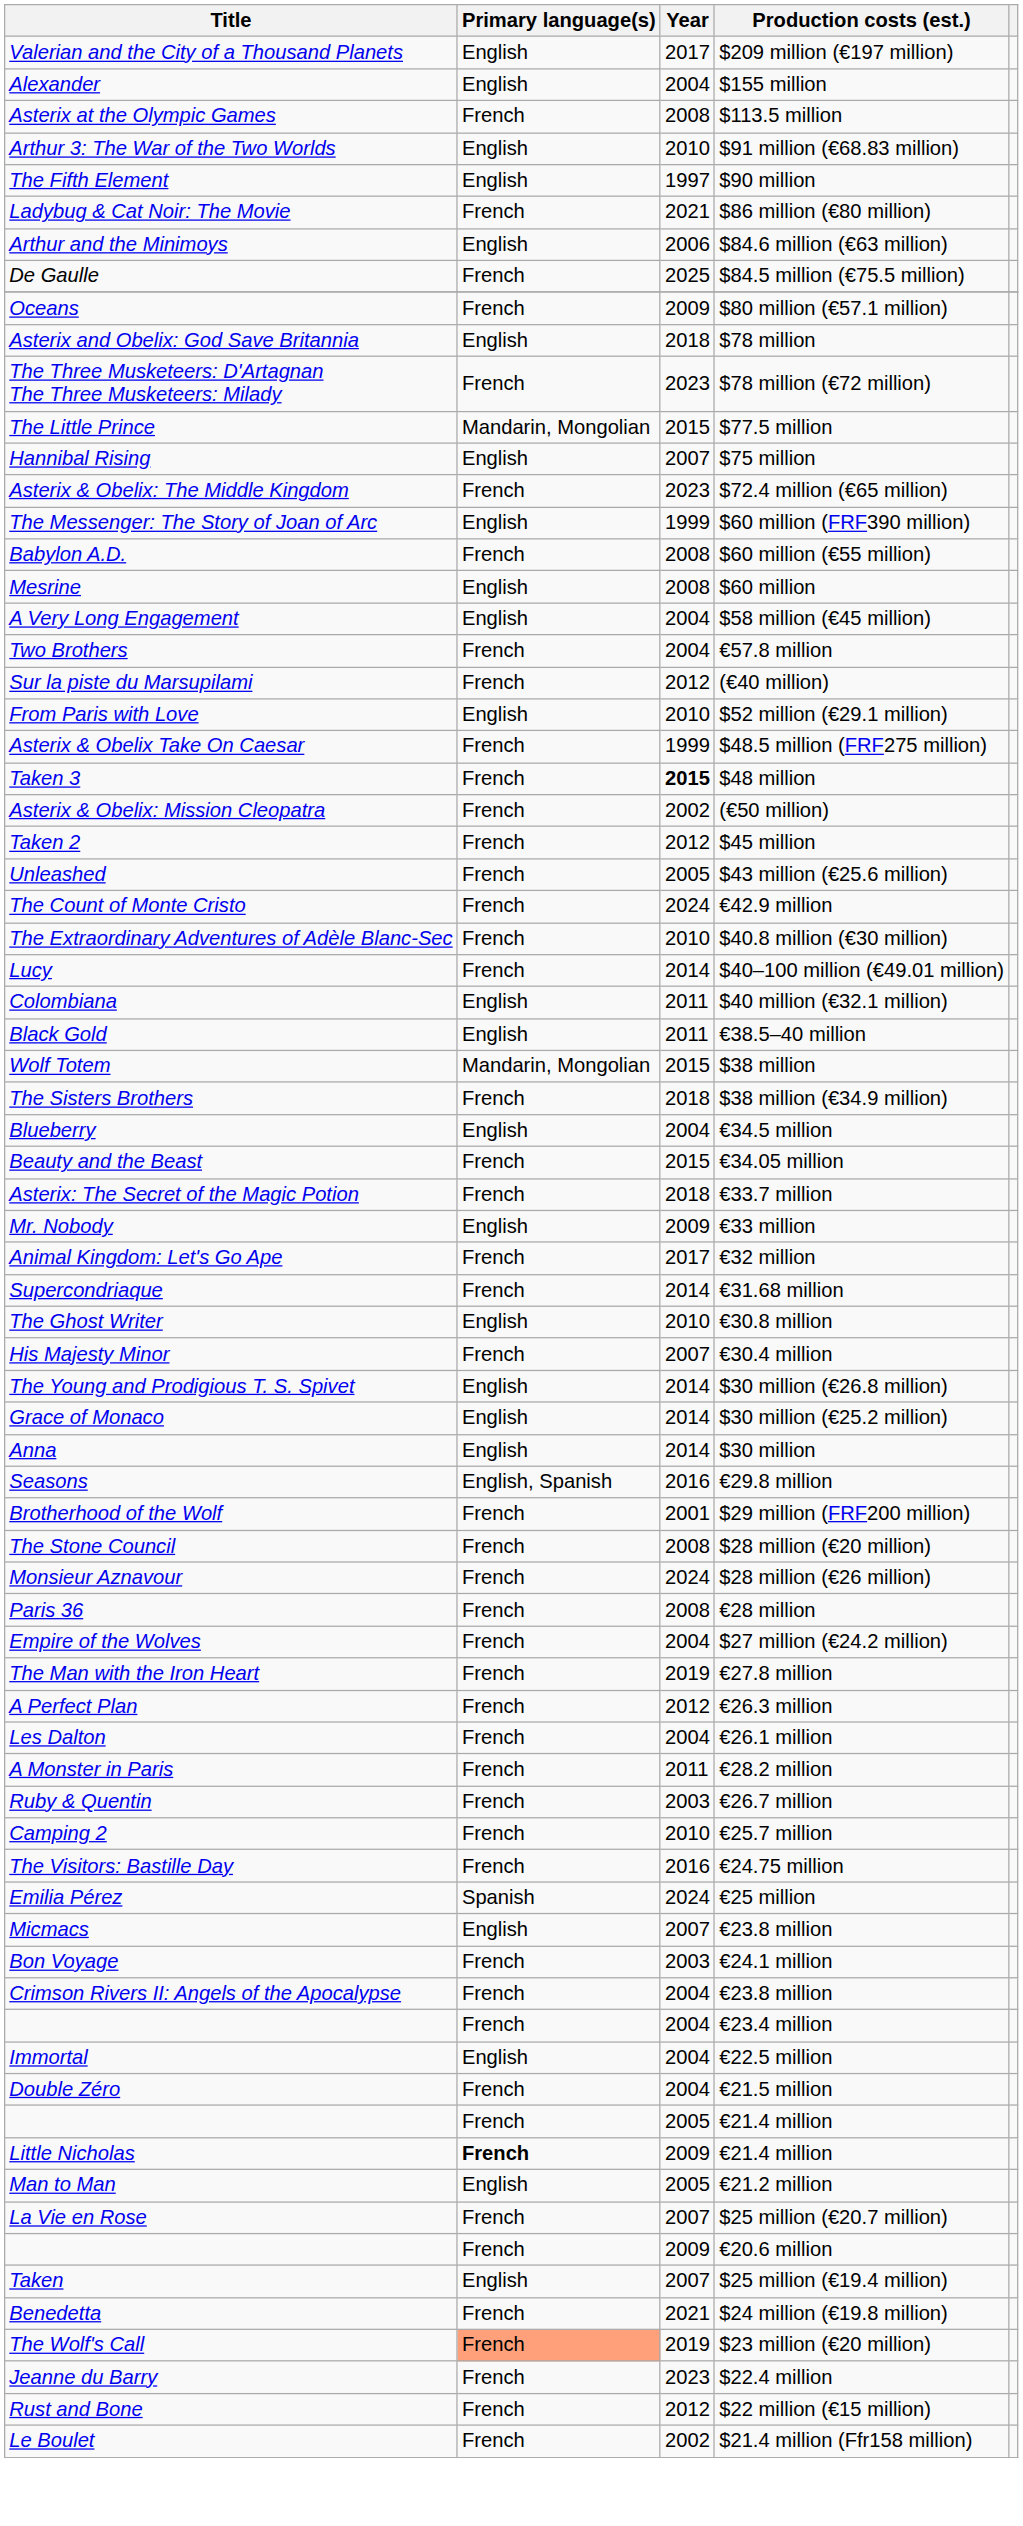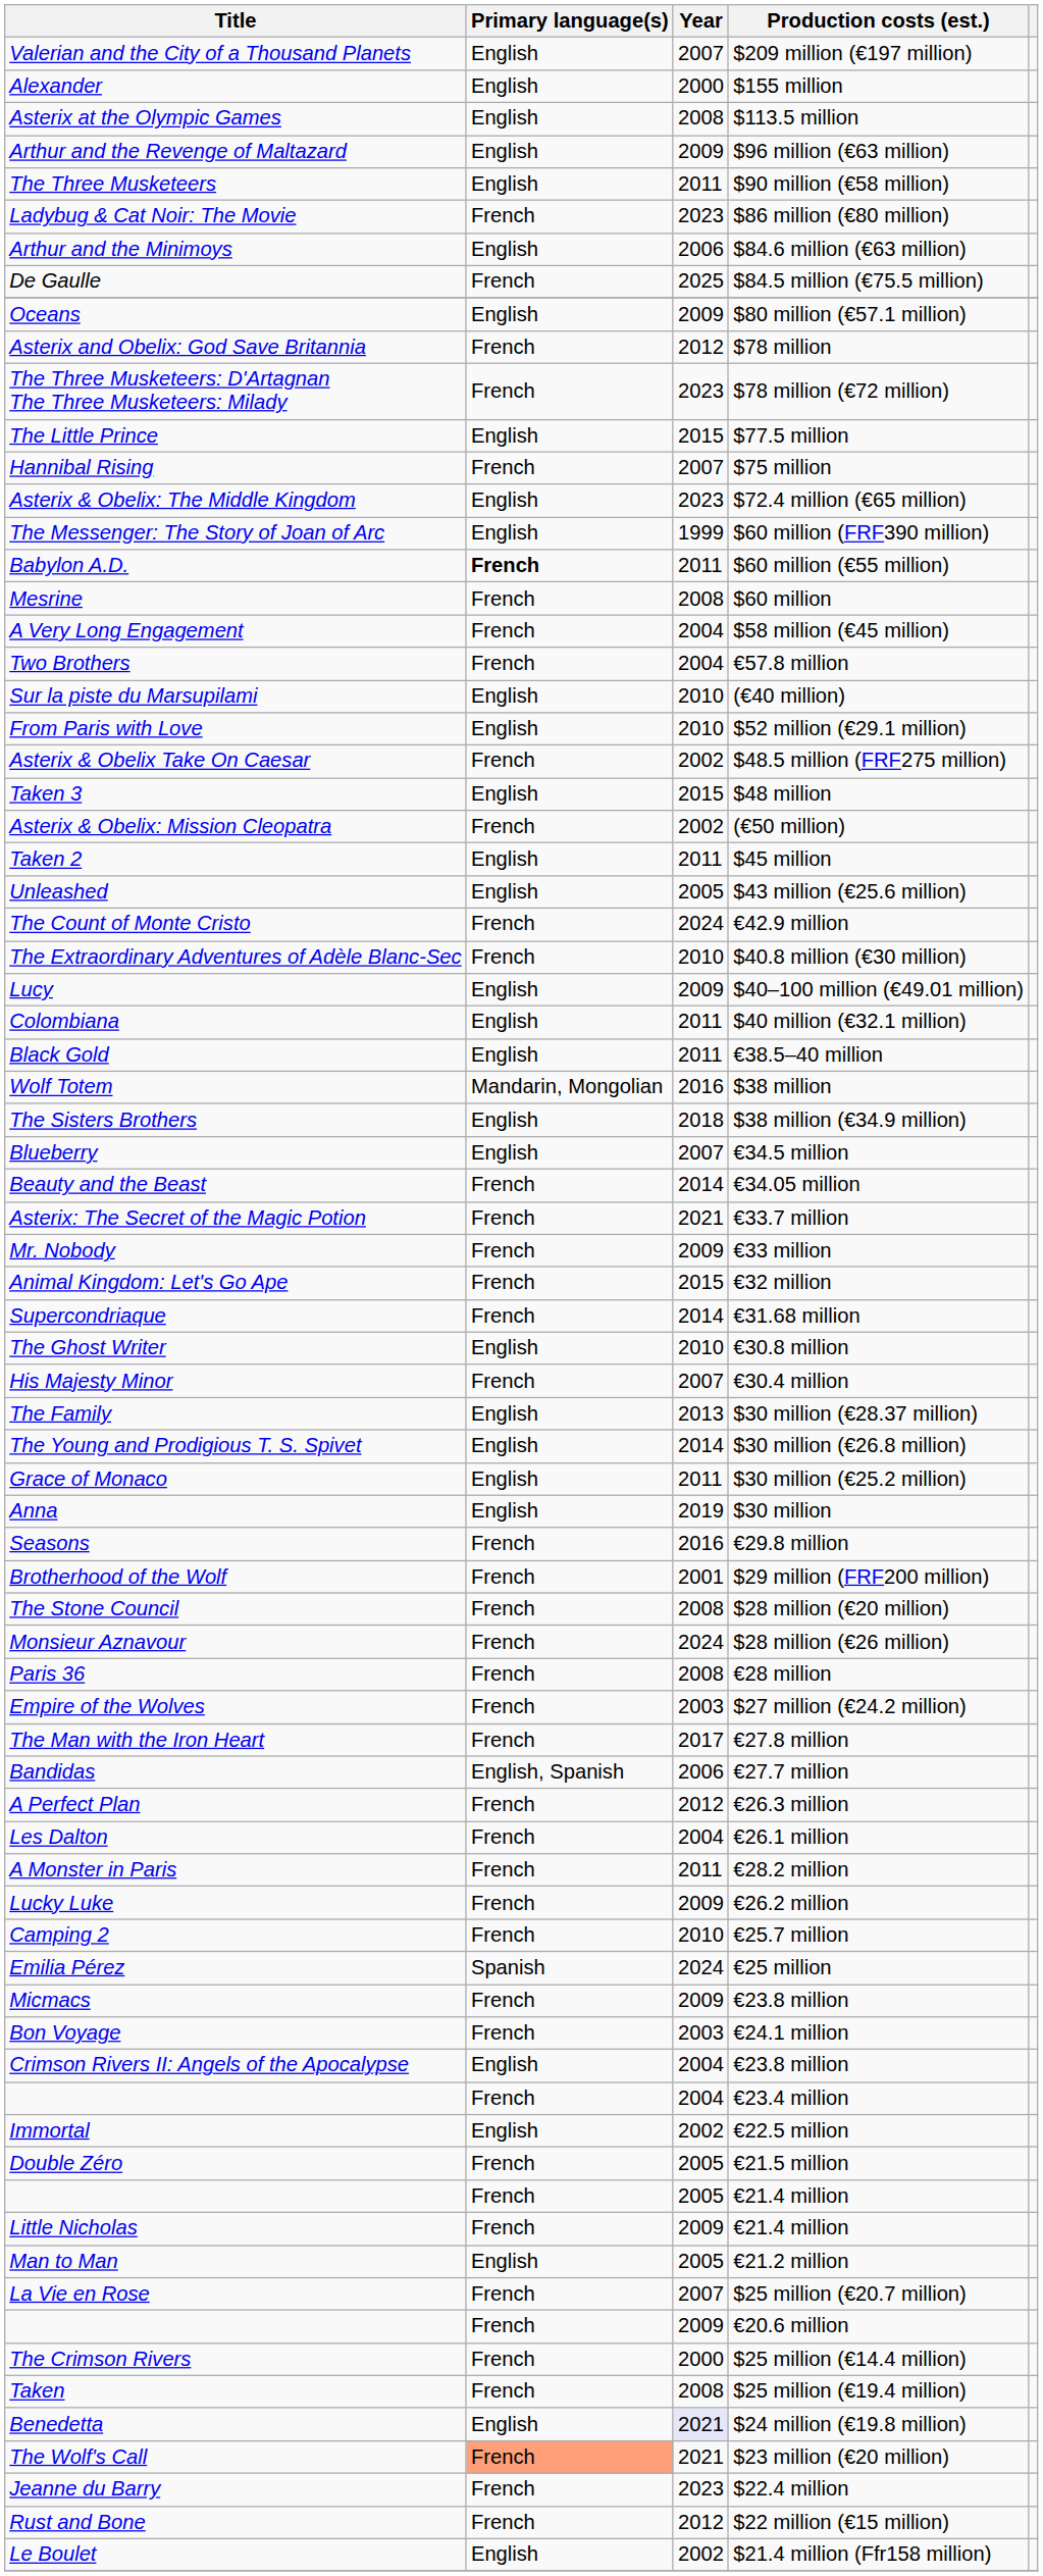Valerian and the City of a Thousand Planets | Year: 2017 -> 2007
Alexander | Year: 2004 -> 2000
Asterix at the Olympic Games | Primary language(s): French -> English
+ row: Arthur and the Revenge of Maltazard | English | 2009 | $96 million (€63 million)
- row: Arthur 3: The War of the Two Worlds | English | 2010 | $91 million (€68.83 million)
- row: The Fifth Element | English | 1997 | $90 million
+ row: The Three Musketeers | English | 2011 | $90 million (€58 million)
Ladybug & Cat Noir: The Movie | Year: 2021 -> 2023
Oceans | Primary language(s): French -> English
Asterix and Obelix: God Save Britannia | Primary language(s): English -> French
Asterix and Obelix: God Save Britannia | Year: 2018 -> 2012
The Little Prince | Primary language(s): Mandarin, Mongolian -> English
Hannibal Rising | Primary language(s): English -> French
Asterix & Obelix: The Middle Kingdom | Primary language(s): French -> English
Babylon A.D. | Primary language(s): normal -> bold
Babylon A.D. | Year: 2008 -> 2011
Mesrine | Primary language(s): English -> French
A Very Long Engagement | Primary language(s): English -> French
Sur la piste du Marsupilami | Primary language(s): French -> English
Sur la piste du Marsupilami | Year: 2012 -> 2010
Asterix & Obelix Take On Caesar | Year: 1999 -> 2002
Taken 3 | Primary language(s): French -> English
Taken 3 | Year: bold -> normal
Taken 2 | Primary language(s): French -> English
Taken 2 | Year: 2012 -> 2011
Unleashed | Primary language(s): French -> English
Lucy | Primary language(s): French -> English
Lucy | Year: 2014 -> 2009
Wolf Totem | Year: 2015 -> 2016
The Sisters Brothers | Primary language(s): French -> English
Blueberry | Year: 2004 -> 2007
Beauty and the Beast | Year: 2015 -> 2014
Asterix: The Secret of the Magic Potion | Year: 2018 -> 2021
Mr. Nobody | Primary language(s): English -> French
Animal Kingdom: Let's Go Ape | Year: 2017 -> 2015
+ row: The Family | English | 2013 | $30 million (€28.37 million)
Grace of Monaco | Year: 2014 -> 2011
Anna | Year: 2014 -> 2019
Seasons | Primary language(s): English, Spanish -> French
Empire of the Wolves | Year: 2004 -> 2003
The Man with the Iron Heart | Year: 2019 -> 2017
+ row: Bandidas | English, Spanish | 2006 | €27.7 million
- row: Ruby & Quentin | French | 2003 | €26.7 million
+ row: Lucky Luke | French | 2009 | €26.2 million
- row: The Visitors: Bastille Day | French | 2016 | €24.75 million
Micmacs | Primary language(s): English -> French
Micmacs | Year: 2007 -> 2009
Crimson Rivers II: Angels of the Apocalypse | Primary language(s): French -> English
Immortal | Year: 2004 -> 2002
Double Zéro | Year: 2004 -> 2005
Little Nicholas | Primary language(s): bold -> normal
+ row: The Crimson Rivers | French | 2000 | $25 million (€14.4 million)
Taken | Primary language(s): English -> French
Taken | Year: 2007 -> 2008
Benedetta | Primary language(s): French -> English
Benedetta | Year: no background -> lavender background
The Wolf's Call | Year: 2019 -> 2021
Le Boulet | Primary language(s): French -> English
